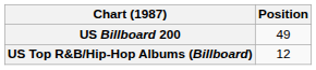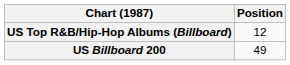rows swapped: US Billboard 200 <-> US Top R&B/Hip-Hop Albums (Billboard)
